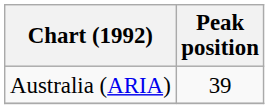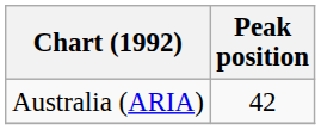Australia (ARIA) | Peak position: 39 -> 42
